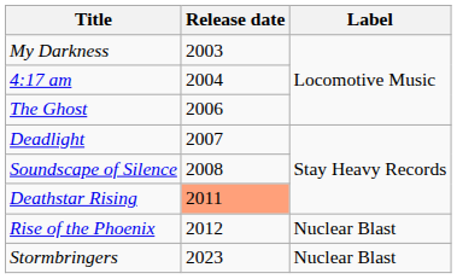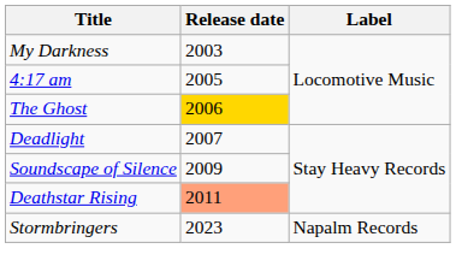4:17 am | Release date: 2004 -> 2005
The Ghost | Release date: no background -> gold background
Soundscape of Silence | Release date: 2008 -> 2009
- row: Rise of the Phoenix | 2012 | Nuclear Blast
Stormbringers | Label: Nuclear Blast -> Napalm Records
